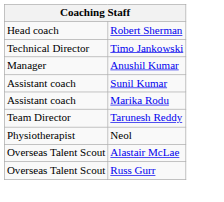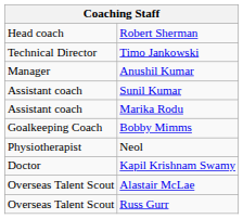+ row: Goalkeeping Coach | Bobby Mimms
- row: Team Director | Tarunesh Reddy
+ row: Doctor | Kapil Krishnam Swamy
